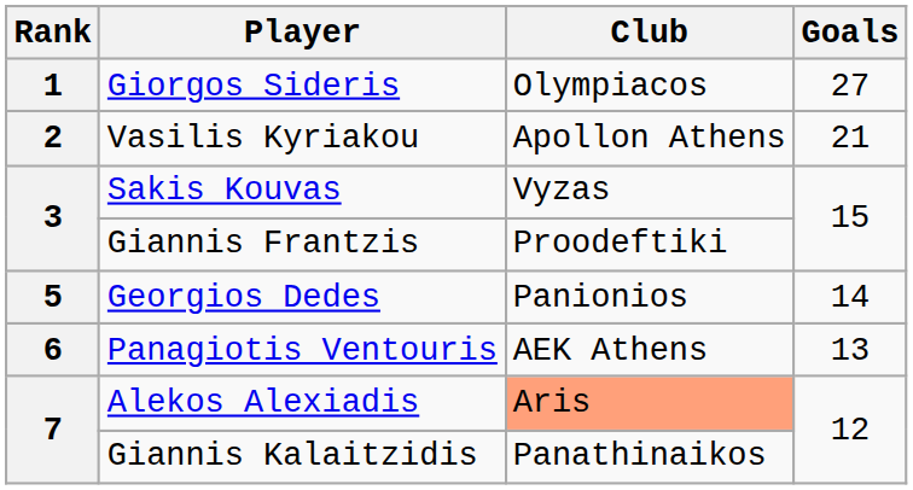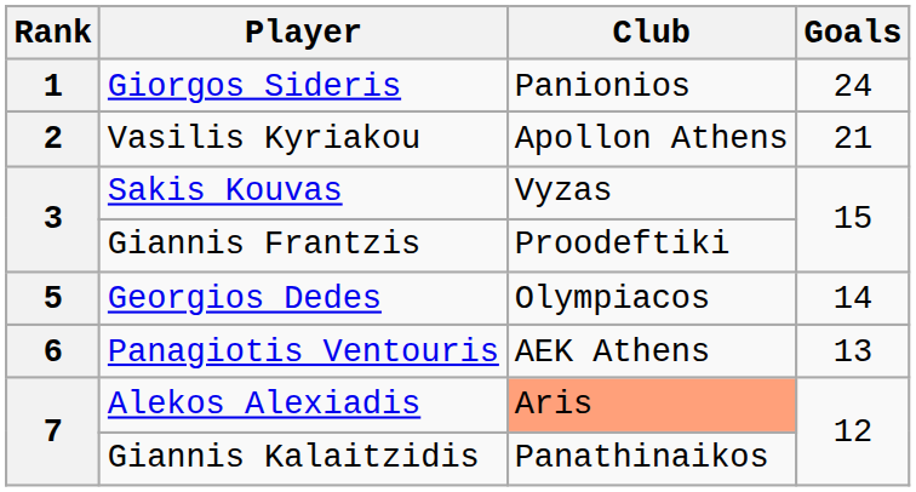Giorgos Sideris | Club: Olympiacos -> Panionios
Giorgos Sideris | Goals: 27 -> 24
Georgios Dedes | Club: Panionios -> Olympiacos
